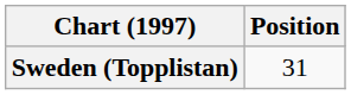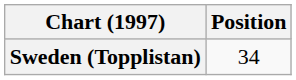Sweden (Topplistan) | Position: 31 -> 34
